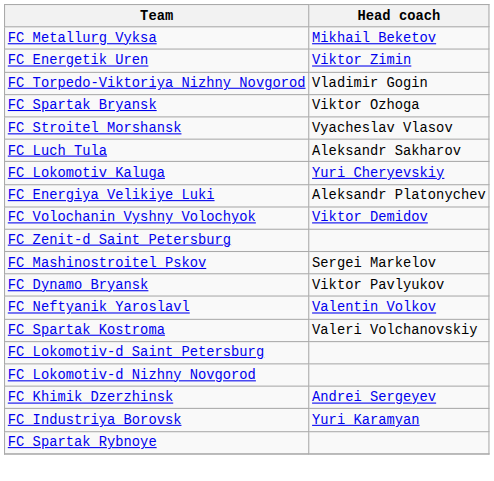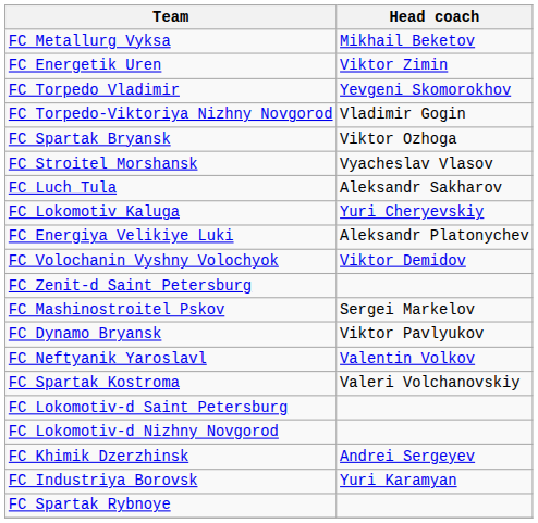+ row: FC Torpedo Vladimir | Yevgeni Skomorokhov
